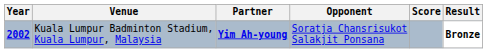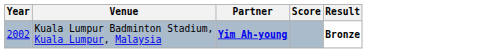- column: Opponent | Soratja Chansrisukot Salakjit Ponsana
Kuala Lumpur Badminton Stadium, Kuala Lumpur, Malaysia | Year: bold -> normal
